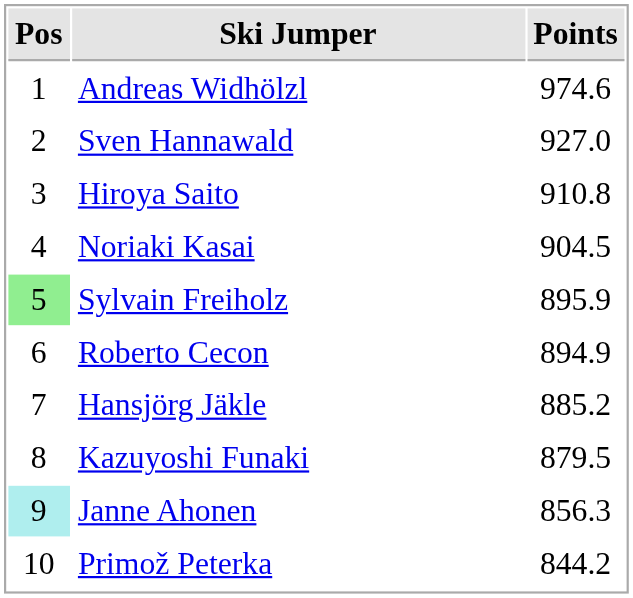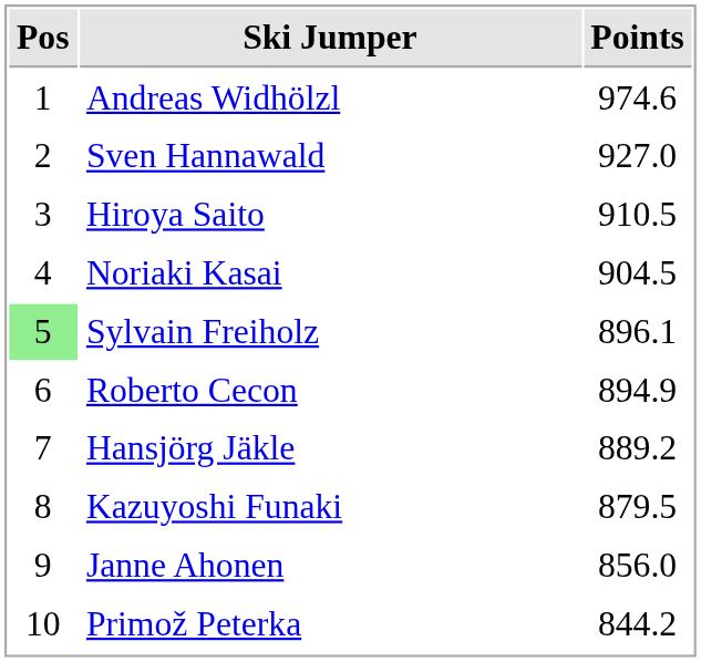Hiroya Saito | Points: 910.8 -> 910.5
Sylvain Freiholz | Points: 895.9 -> 896.1
Hansjörg Jäkle | Points: 885.2 -> 889.2
Janne Ahonen | Pos: paleturquoise background -> no background
Janne Ahonen | Points: 856.3 -> 856.0
